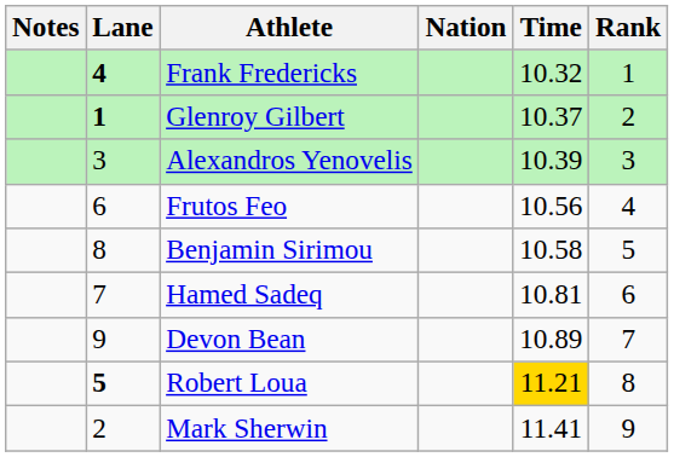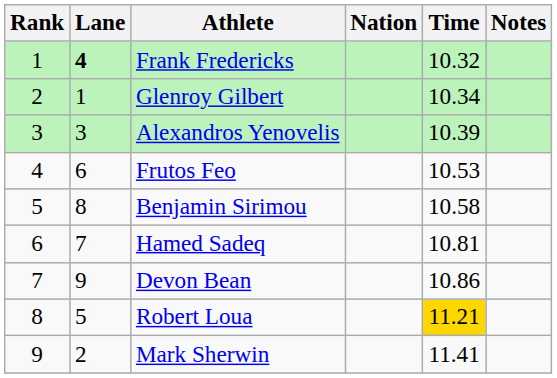columns swapped: Rank <-> Notes
Glenroy Gilbert | Lane: bold -> normal
Glenroy Gilbert | Time: 10.37 -> 10.34
Frutos Feo | Time: 10.56 -> 10.53
Devon Bean | Time: 10.89 -> 10.86
Robert Loua | Lane: bold -> normal
